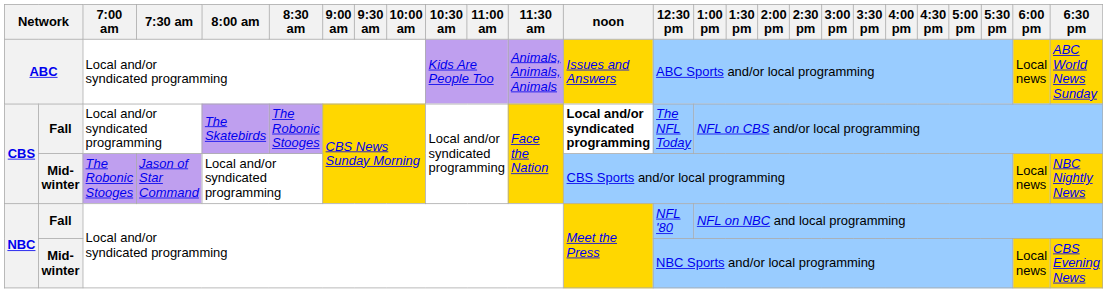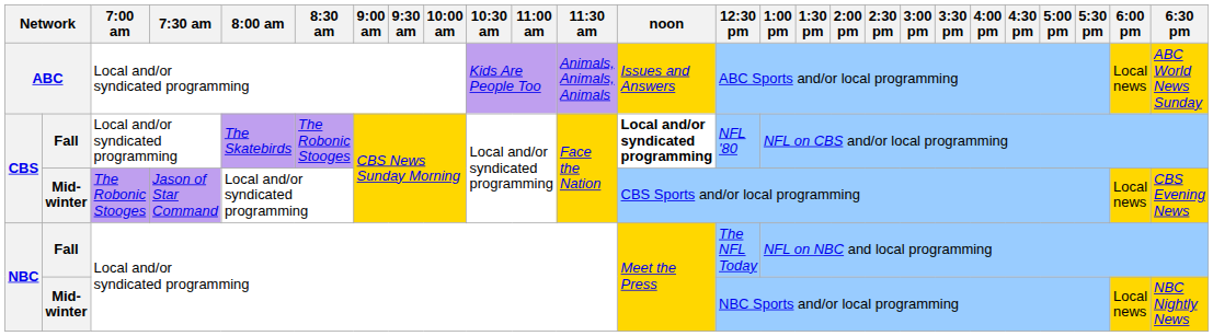CBS / Fall | 12:30 pm: The NFL Today -> NFL '80
CBS / Mid-winter | 6:30 pm: NBC Nightly News -> CBS Evening News
NBC / Fall | 12:30 pm: NFL '80 -> The NFL Today
NBC / Mid-winter | 6:30 pm: CBS Evening News -> NBC Nightly News
